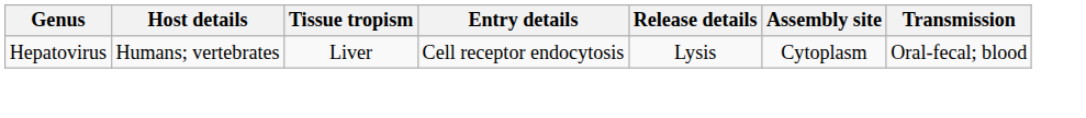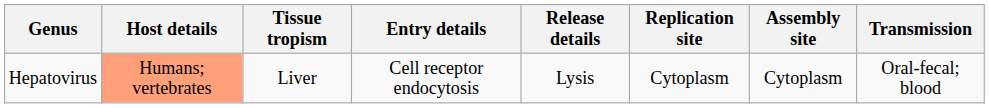+ column: Replication site | Cytoplasm
Hepatovirus | Host details: no background -> lightsalmon background
